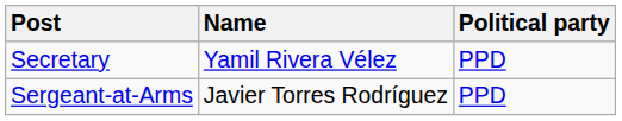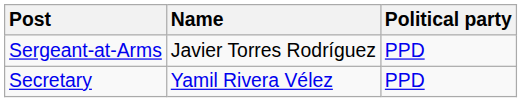rows swapped: Secretary <-> Sergeant-at-Arms
